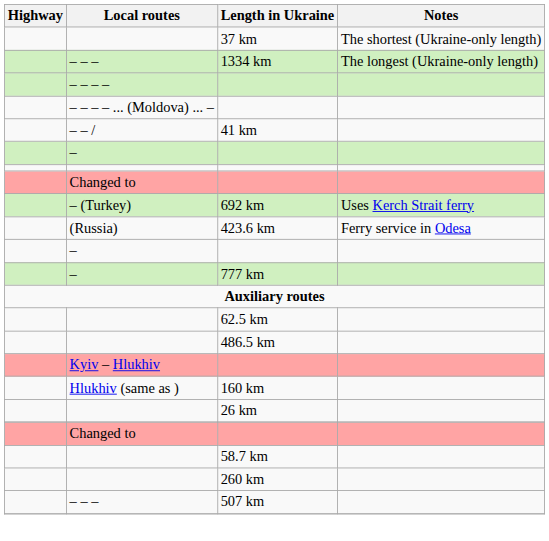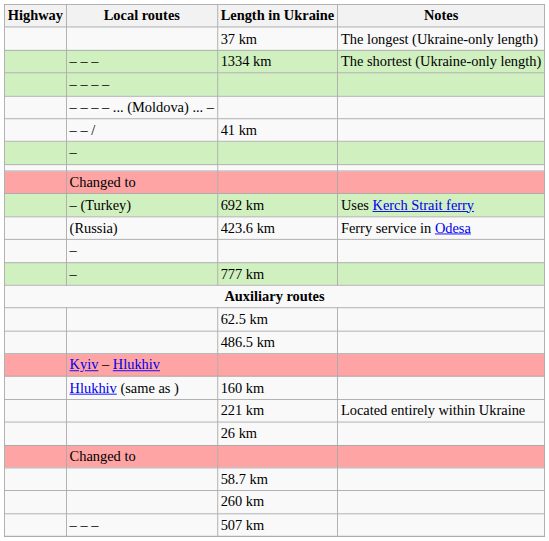37 km | Notes: The shortest (Ukraine-only length) -> The longest (Ukraine-only length)
1334 km | Notes: The longest (Ukraine-only length) -> The shortest (Ukraine-only length)
+ row: 221 km | Located entirely within Ukraine
